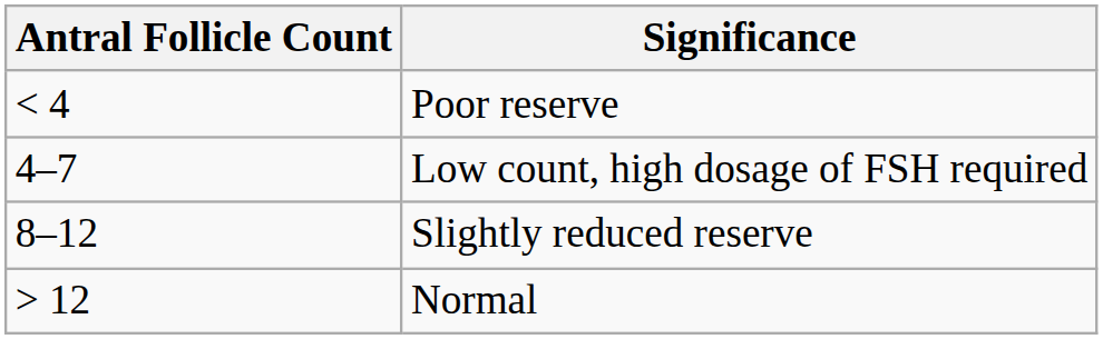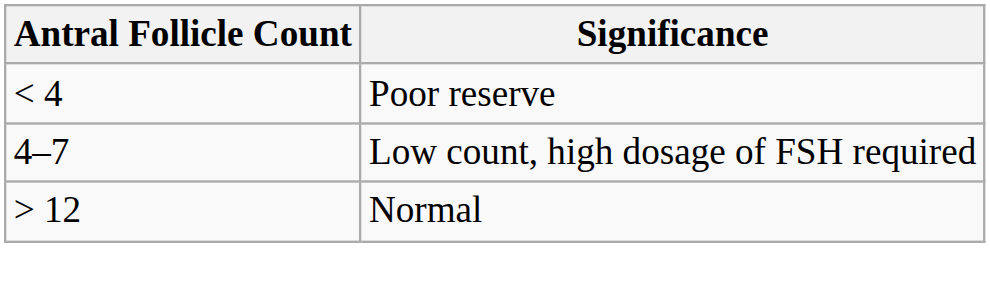- row: 8–12 | Slightly reduced reserve
